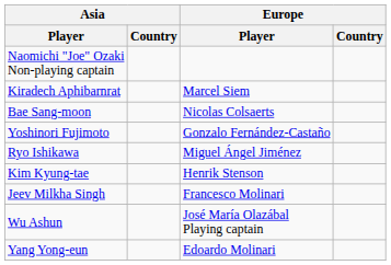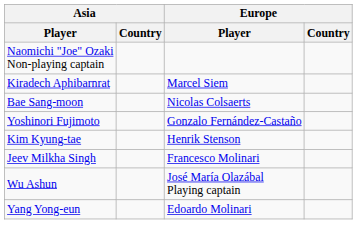- row: Ryo Ishikawa | Miguel Ángel Jiménez
